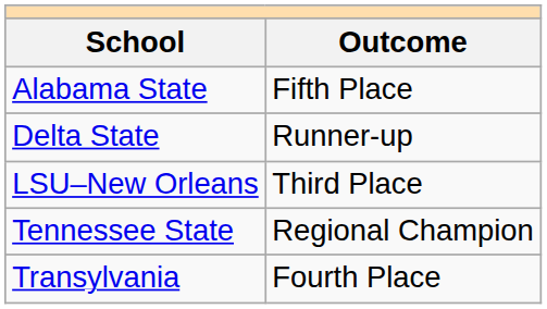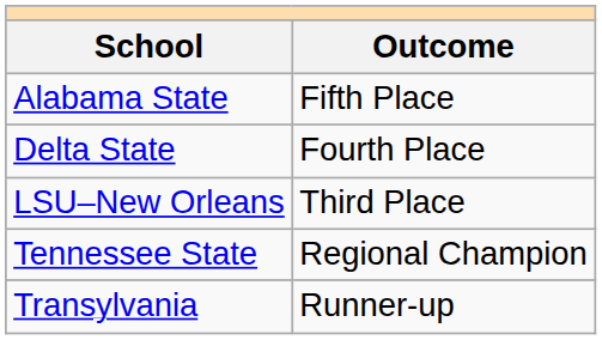Delta State | Outcome: Runner-up -> Fourth Place
Transylvania | Outcome: Fourth Place -> Runner-up
